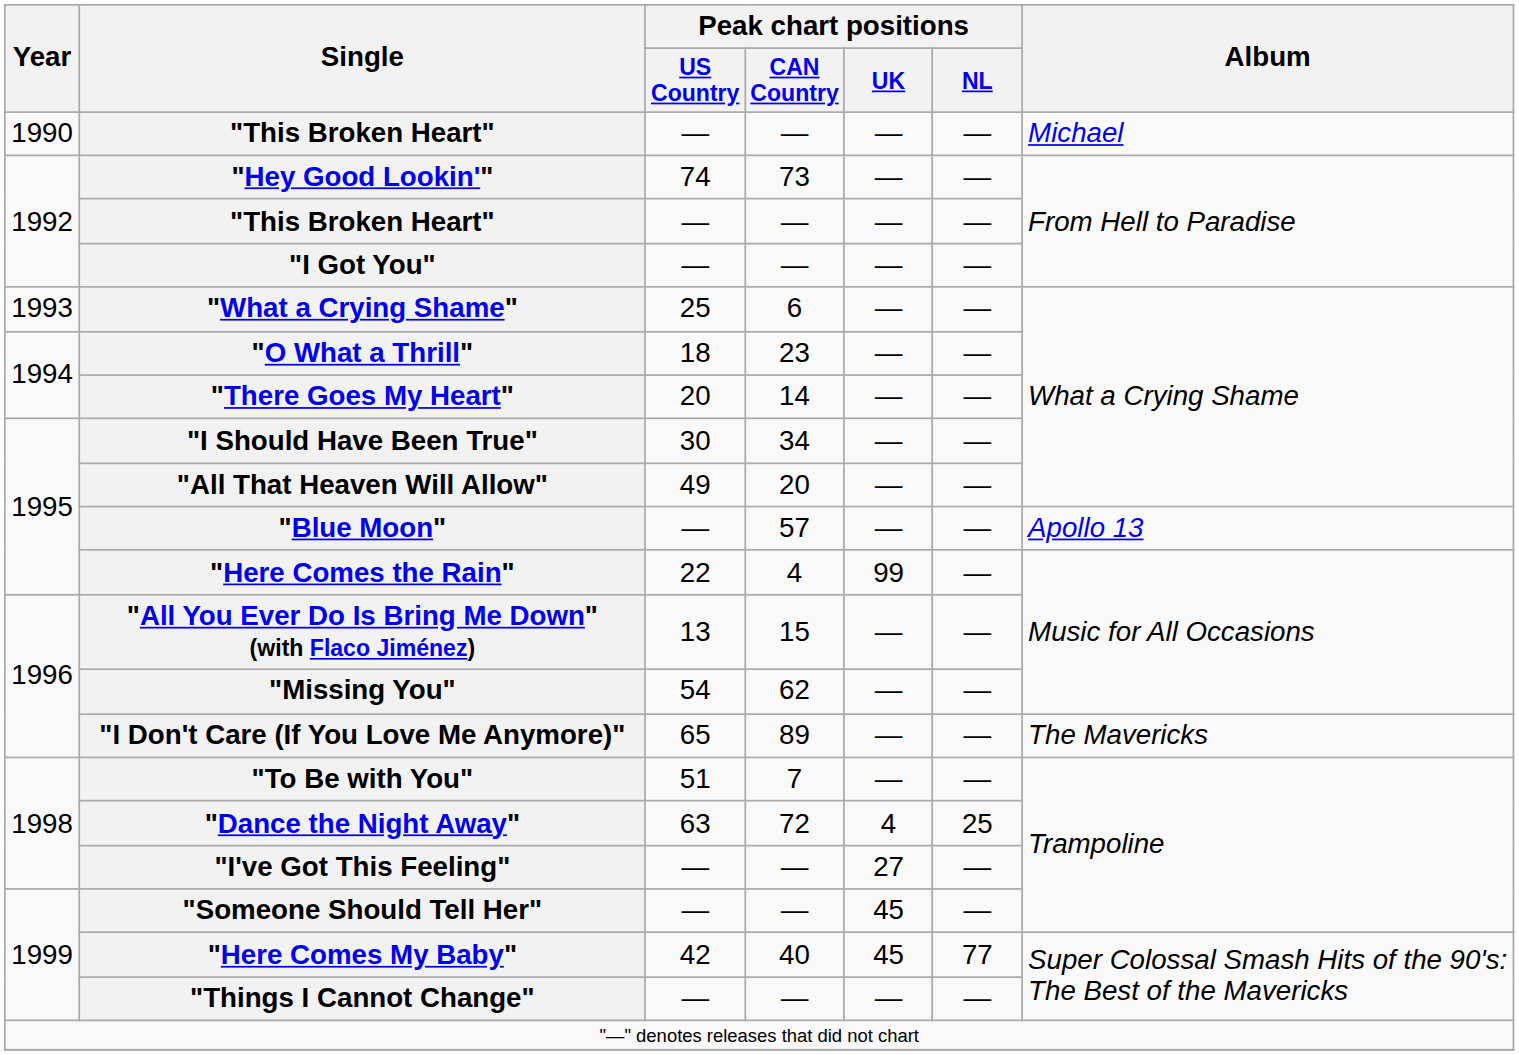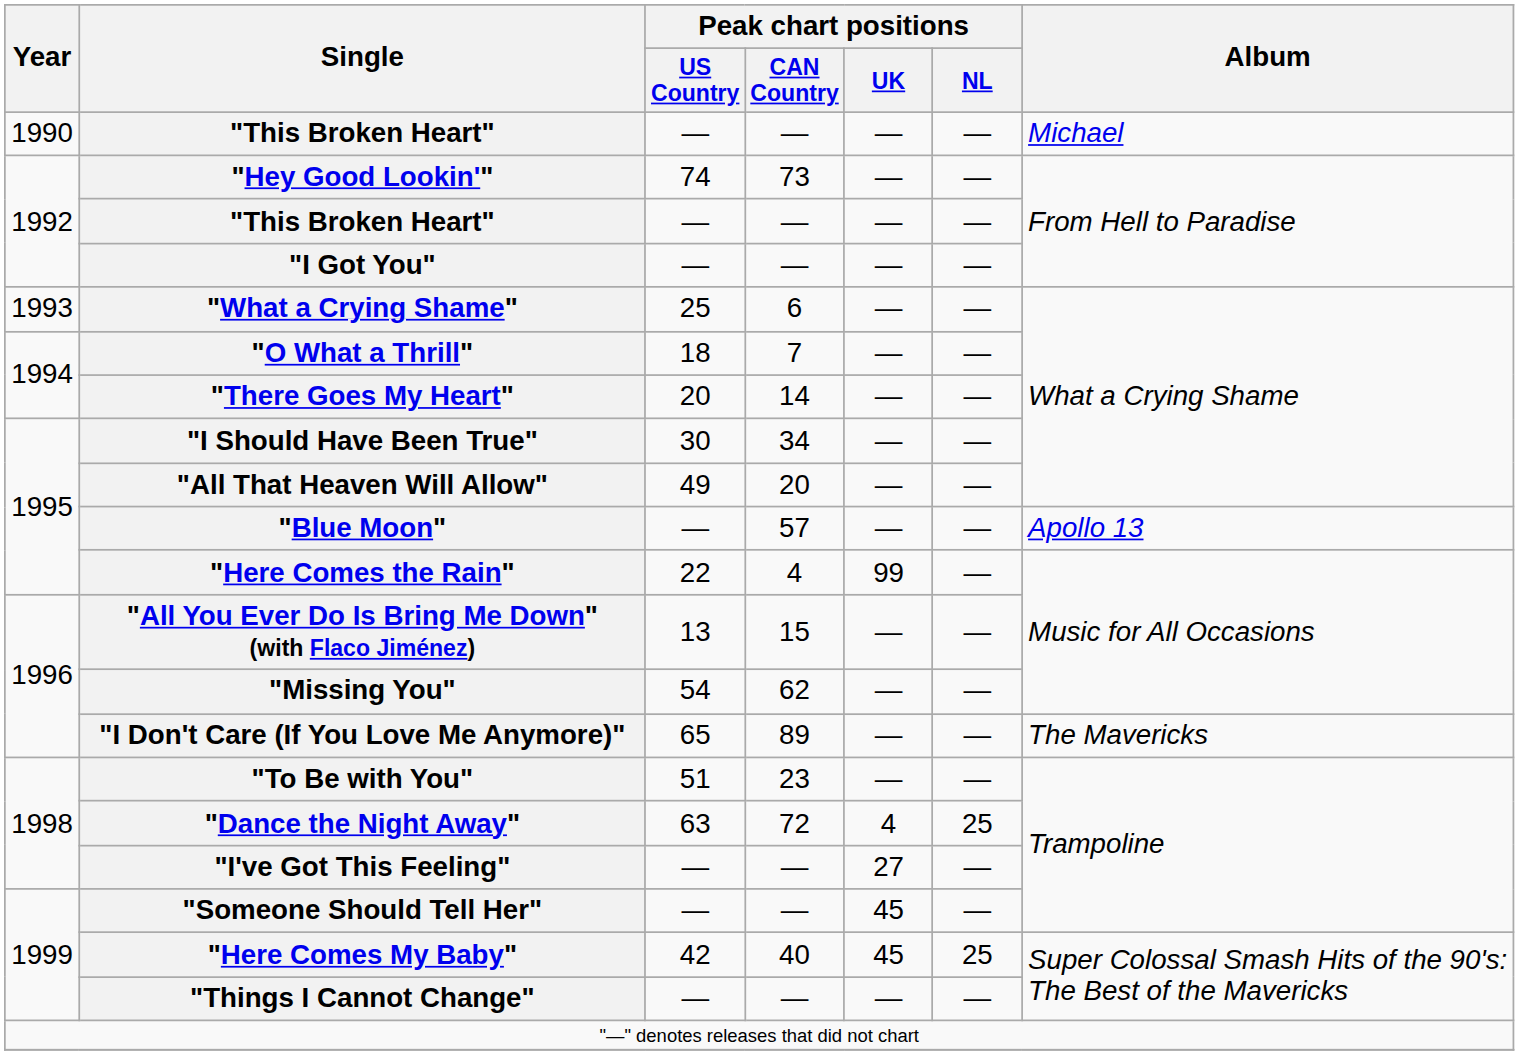"O What a Thrill" | Peak chart positions / CAN Country: 23 -> 7
"To Be with You" | Peak chart positions / CAN Country: 7 -> 23
"Here Comes My Baby" | Peak chart positions / NL: 77 -> 25
